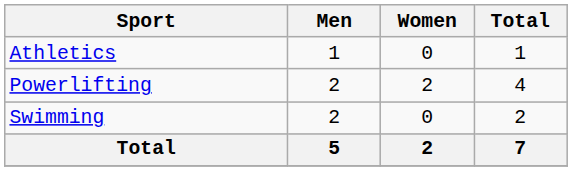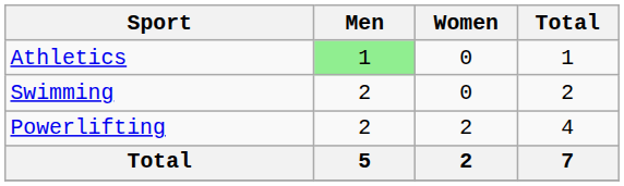Athletics | Men: no background -> lightgreen background
rows swapped: Powerlifting <-> Swimming
